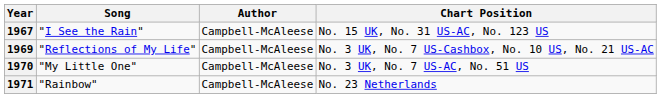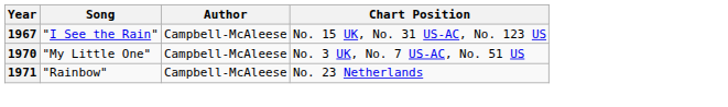- row: 1969 | "Reflections of My Life" | Campbell-McAleese | No. 3 UK, No. 7 US-Cashbox, No. 10 US, No. 21 US-AC
